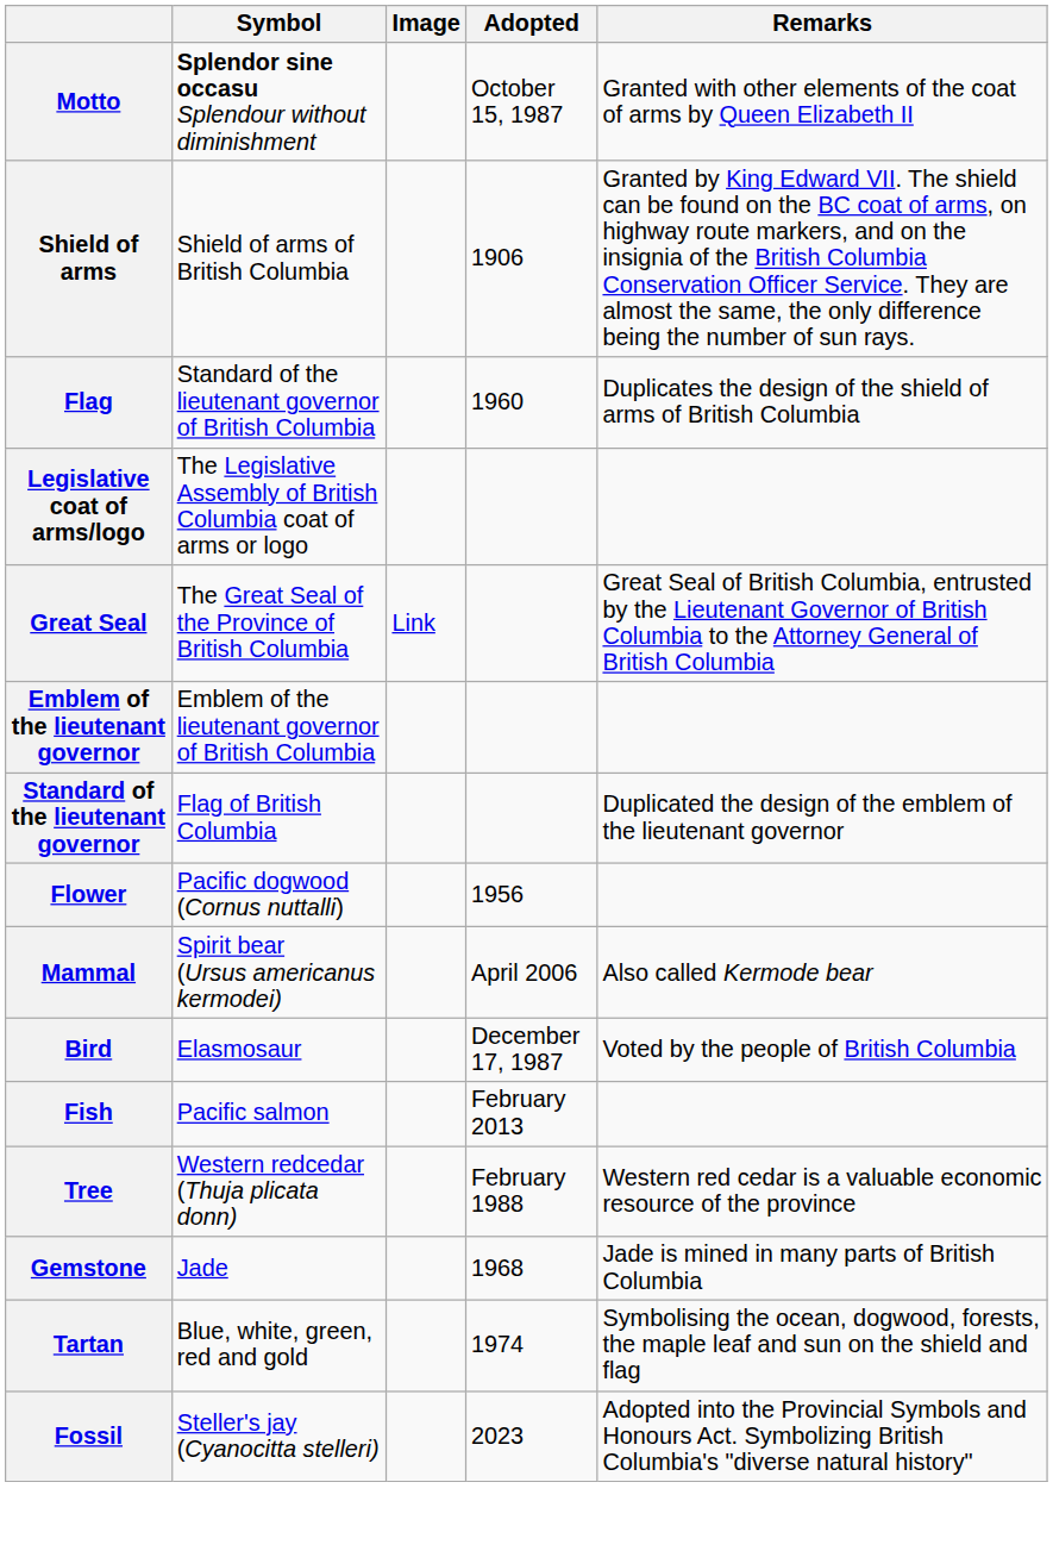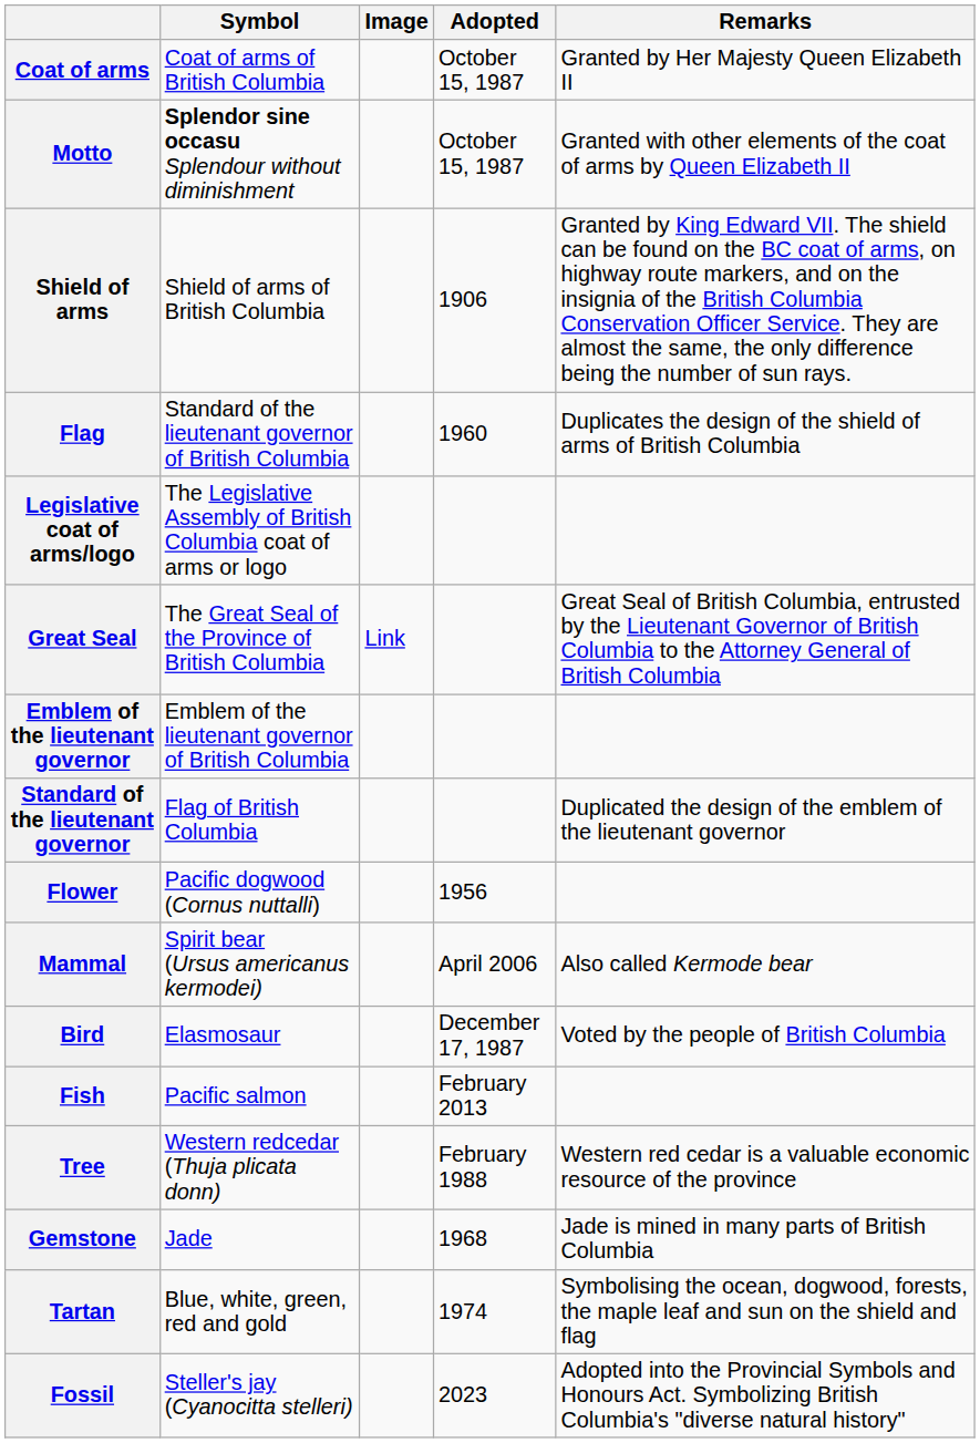+ row: Coat of arms | Coat of arms of British Columbia | October 15, 1987 | Granted by Her Majesty Queen Elizabeth II
